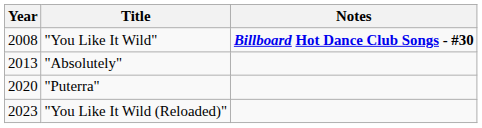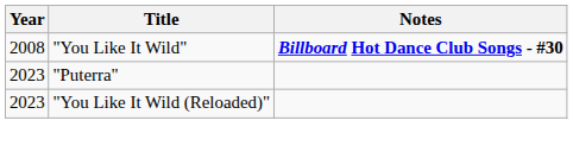- row: 2013 | "Absolutely"
"Puterra" | Year: 2020 -> 2023
